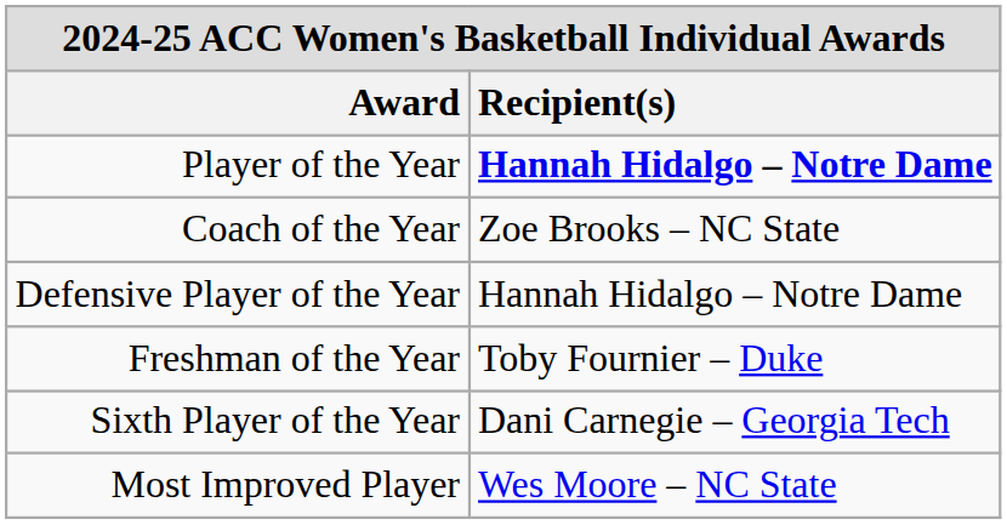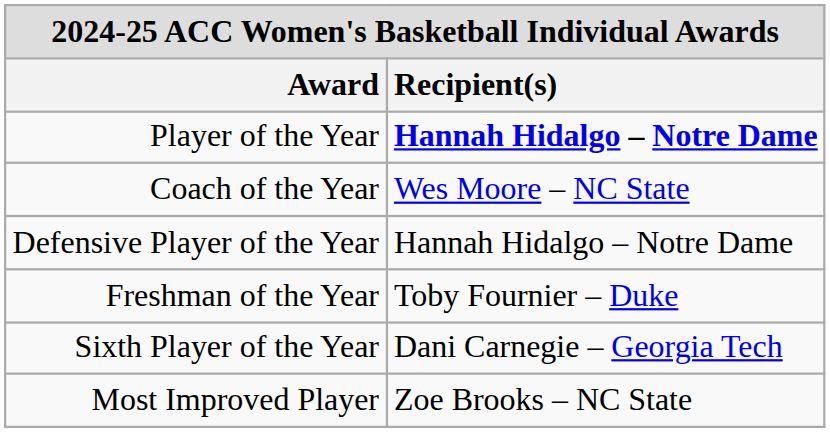Coach of the Year | Recipient(s): Zoe Brooks – NC State -> Wes Moore – NC State
Most Improved Player | Recipient(s): Wes Moore – NC State -> Zoe Brooks – NC State
